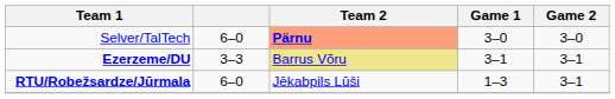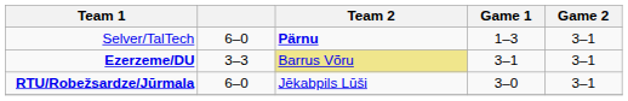Selver/TalTech | Team 2: lightsalmon background -> no background
Selver/TalTech | Game 1: 3–0 -> 1–3
Selver/TalTech | Game 2: 3–0 -> 3–1
RTU/Robežsardze/Jūrmala | Game 1: 1–3 -> 3–0
